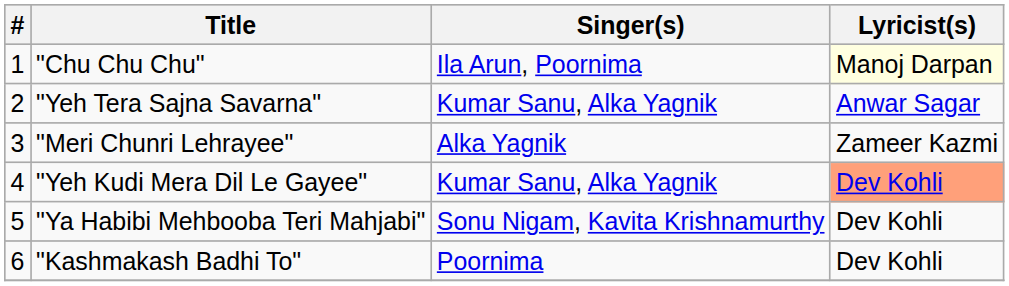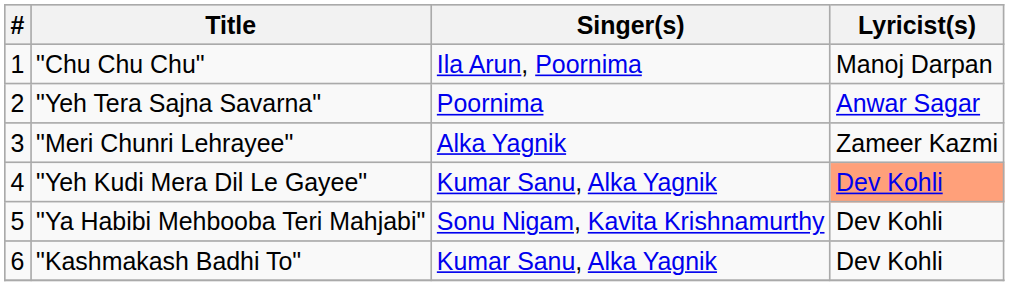"Chu Chu Chu" | Lyricist(s): lightyellow background -> no background
"Yeh Tera Sajna Savarna" | Singer(s): Kumar Sanu, Alka Yagnik -> Poornima
"Kashmakash Badhi To" | Singer(s): Poornima -> Kumar Sanu, Alka Yagnik
